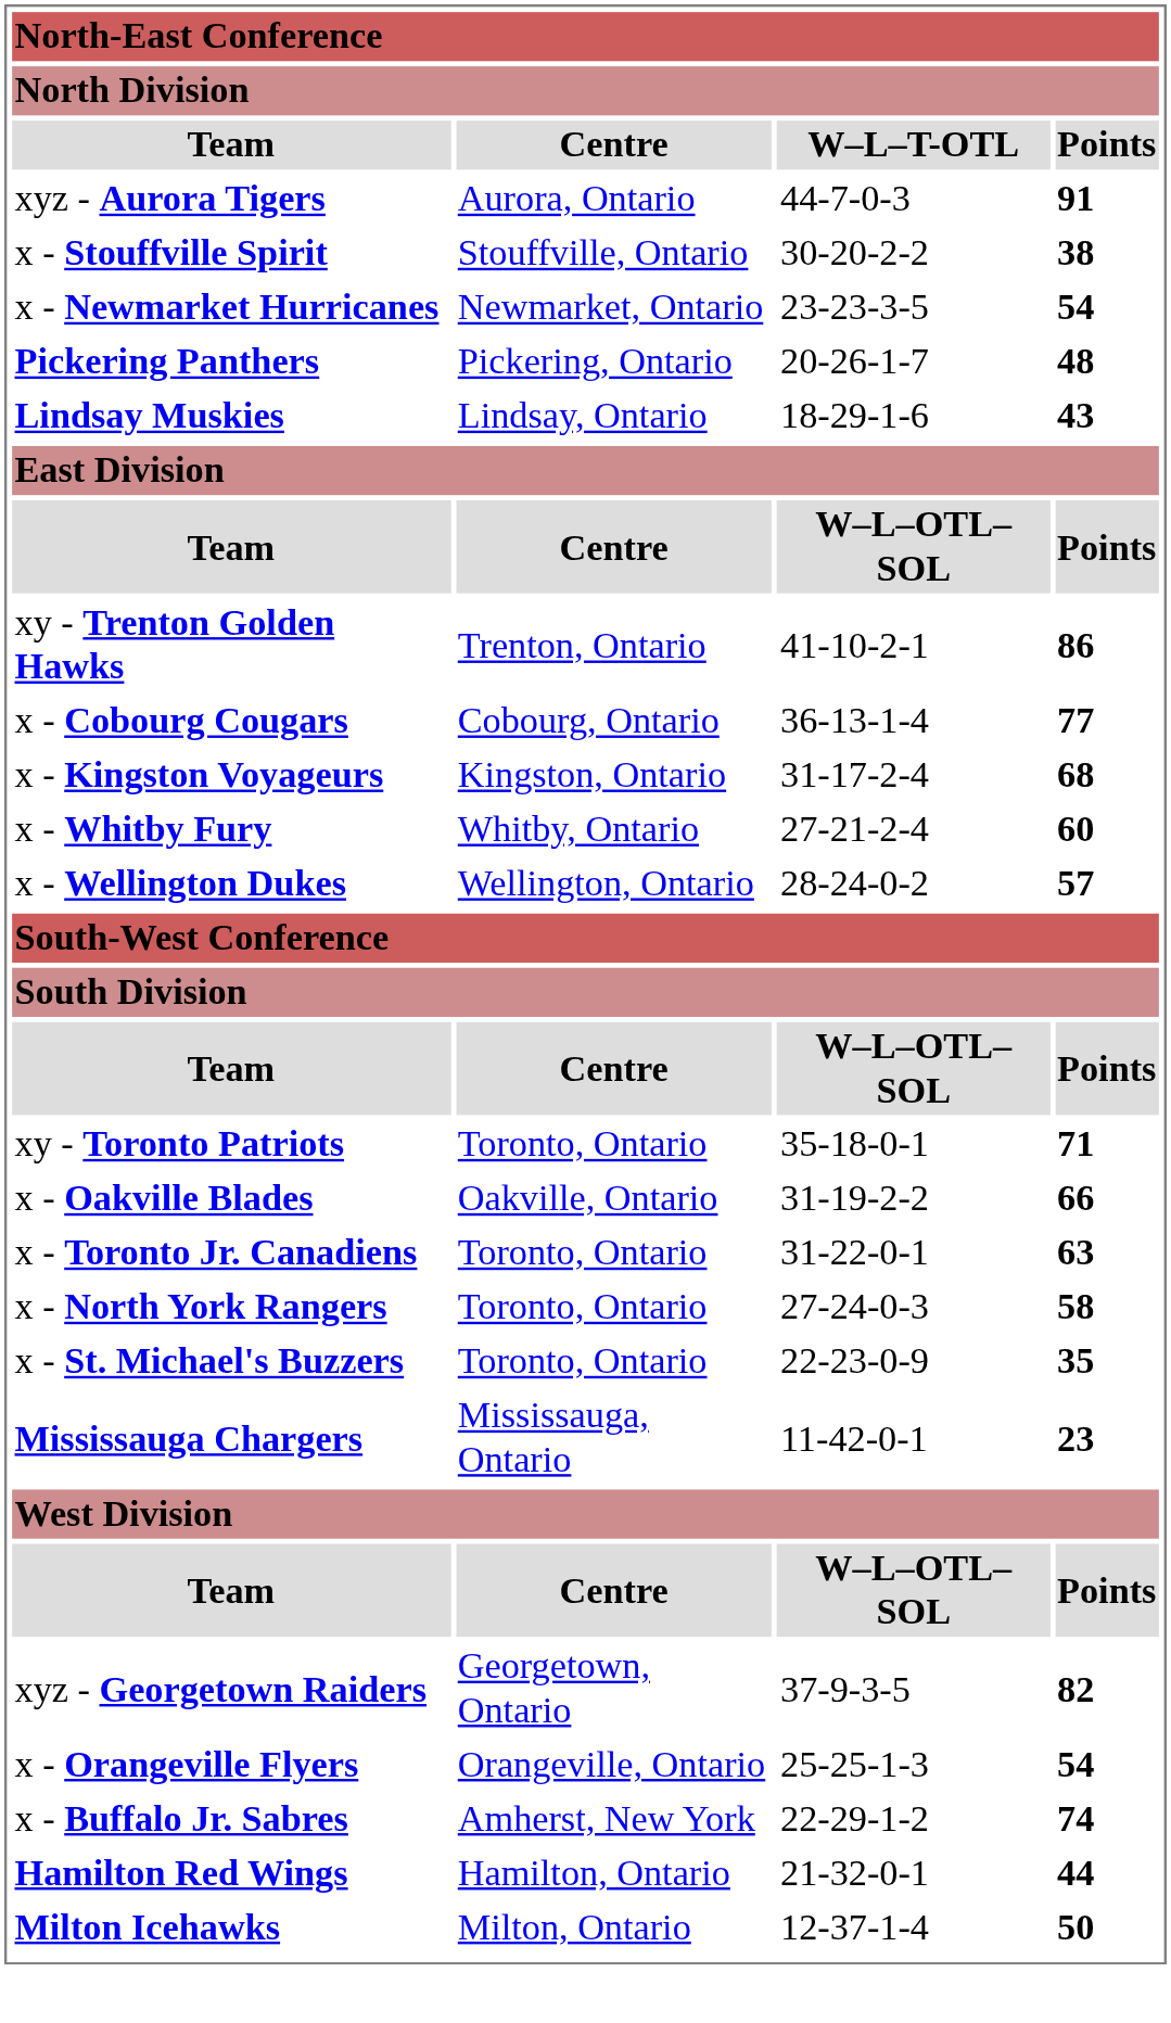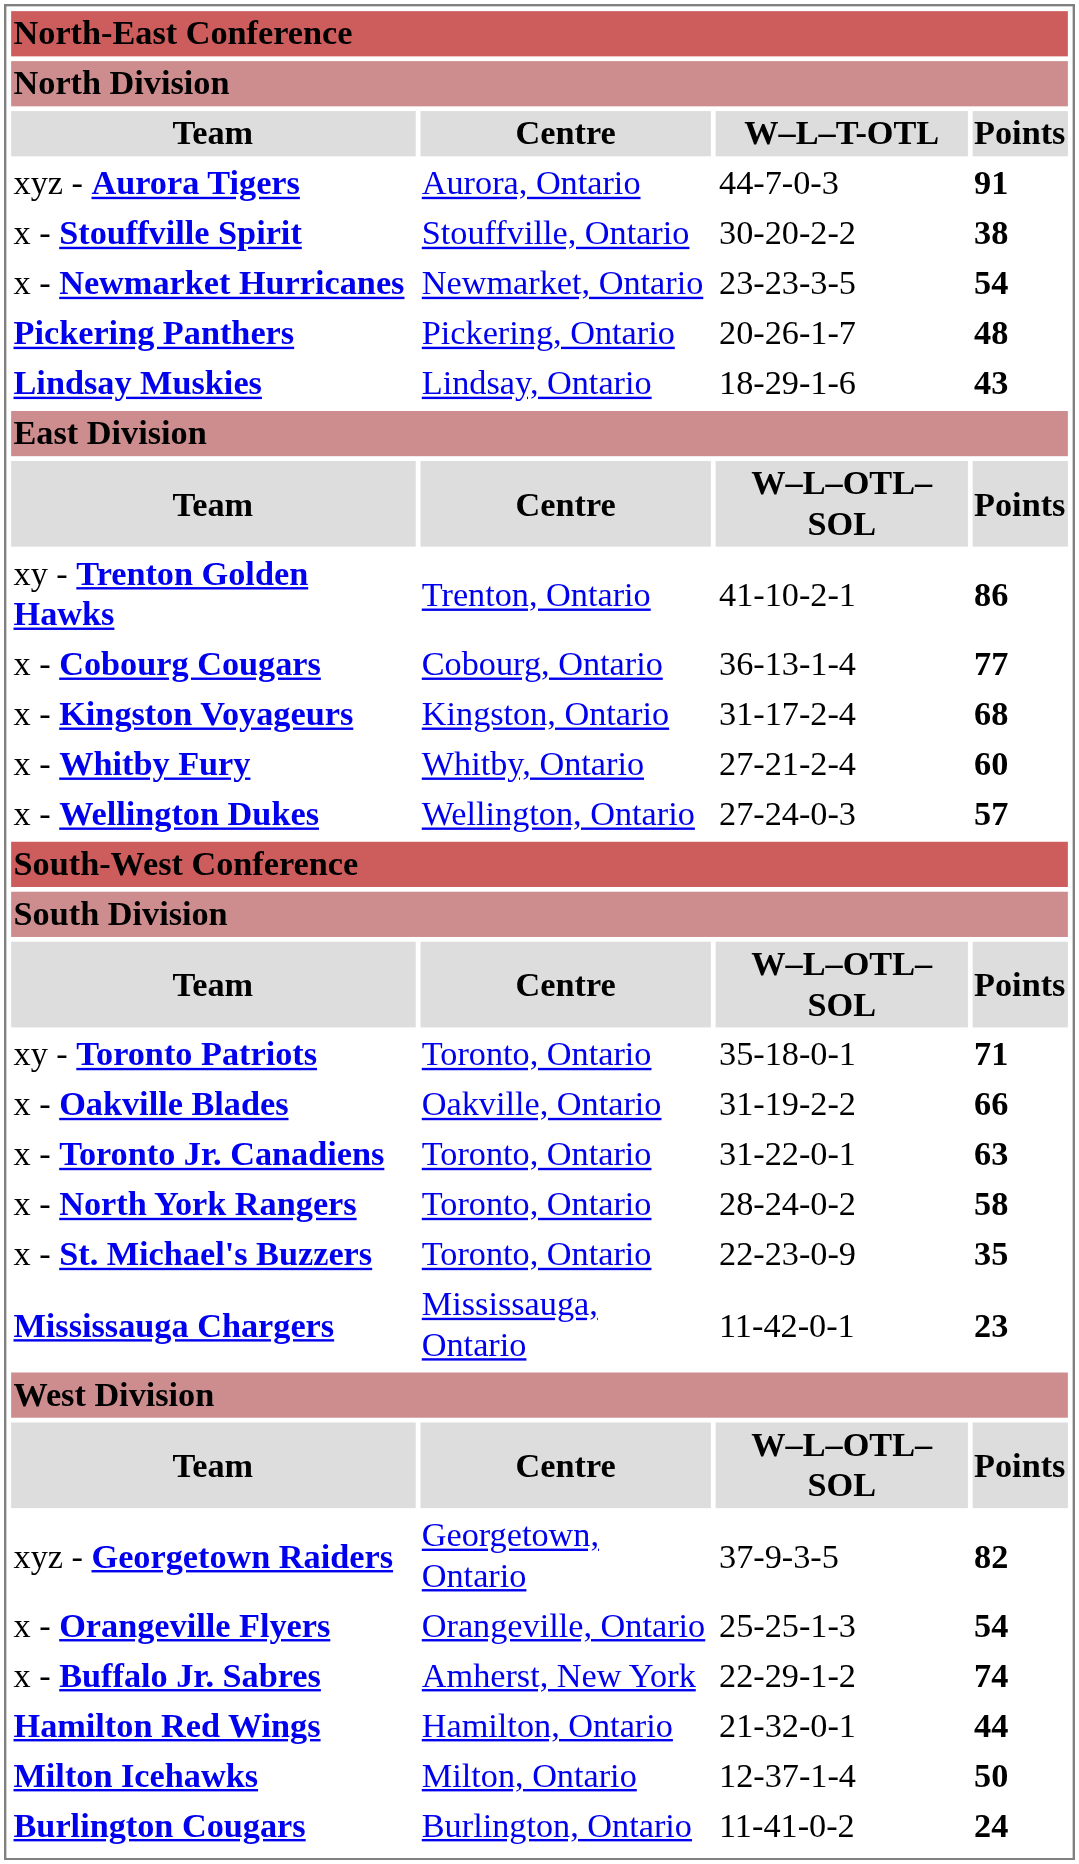x - Wellington Dukes | column 3: 28-24-0-2 -> 27-24-0-3
x - North York Rangers | column 3: 27-24-0-3 -> 28-24-0-2
+ row: Burlington Cougars | Burlington, Ontario | 11-41-0-2 | 24
